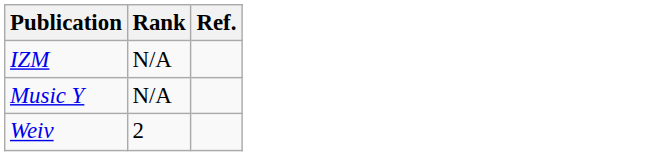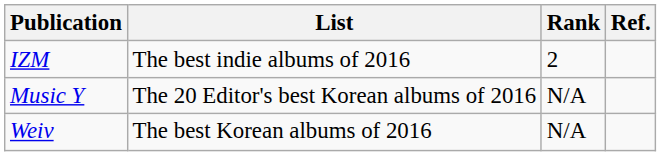+ column: List | The best indie albums of 2016 | The 20 Editor's best Korean albums of 2016 | The best Korean albums of 2016
IZM | Rank: N/A -> 2
Weiv | Rank: 2 -> N/A
